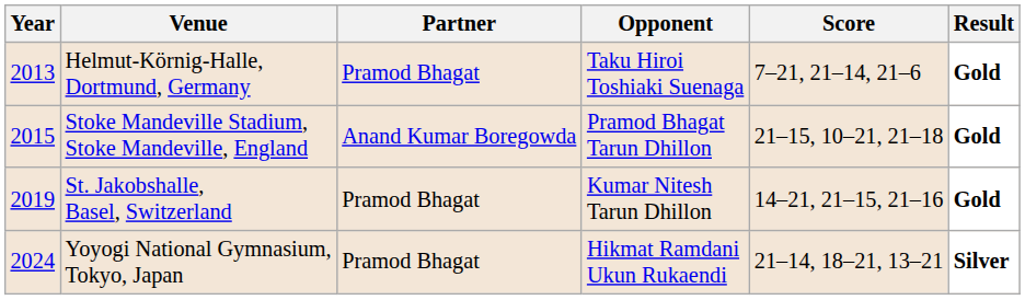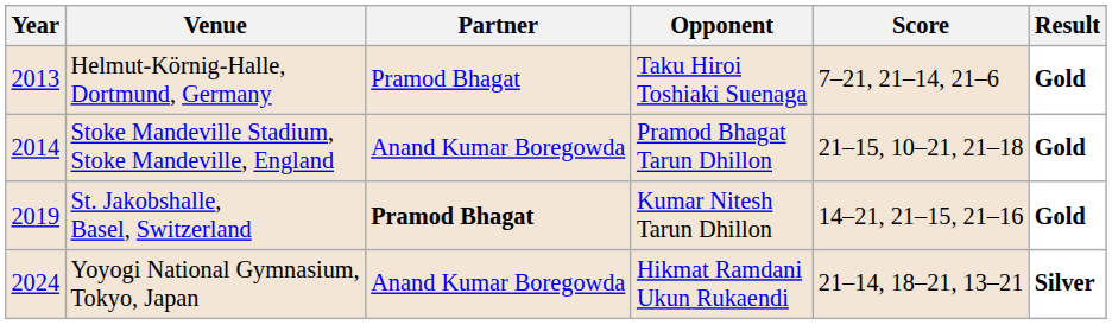Stoke Mandeville Stadium, Stoke Mandeville, England | Year: 2015 -> 2014
St. Jakobshalle, Basel, Switzerland | Partner: normal -> bold
Yoyogi National Gymnasium, Tokyo, Japan | Partner: Pramod Bhagat -> Anand Kumar Boregowda
